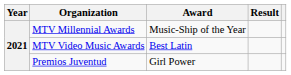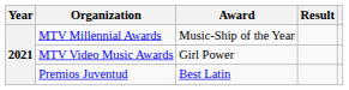MTV Video Music Awards | Award: Best Latin -> Girl Power
Premios Juventud | Award: Girl Power -> Best Latin
